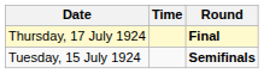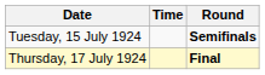rows swapped: Tuesday, 15 July 1924 <-> Thursday, 17 July 1924
